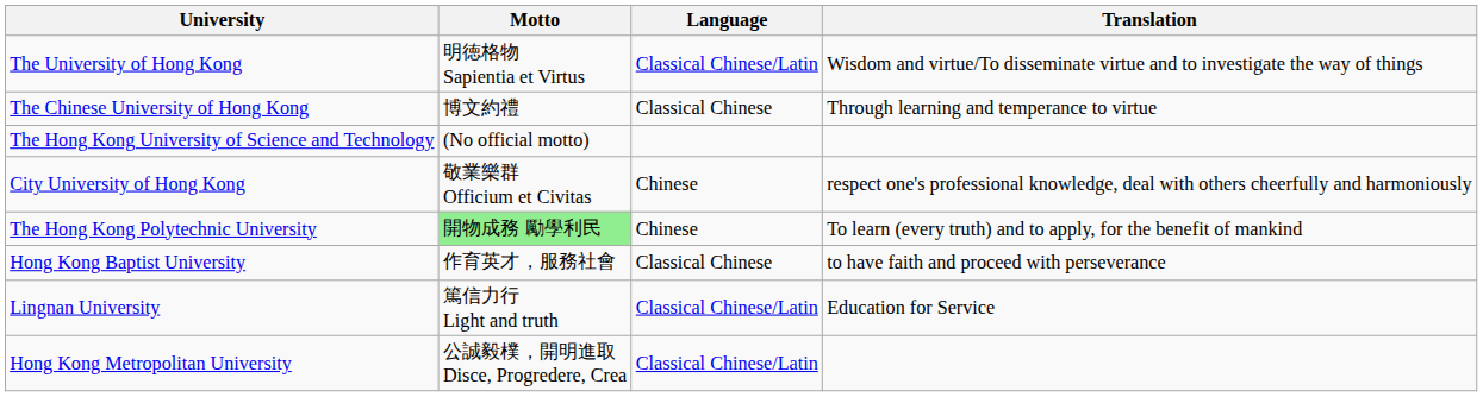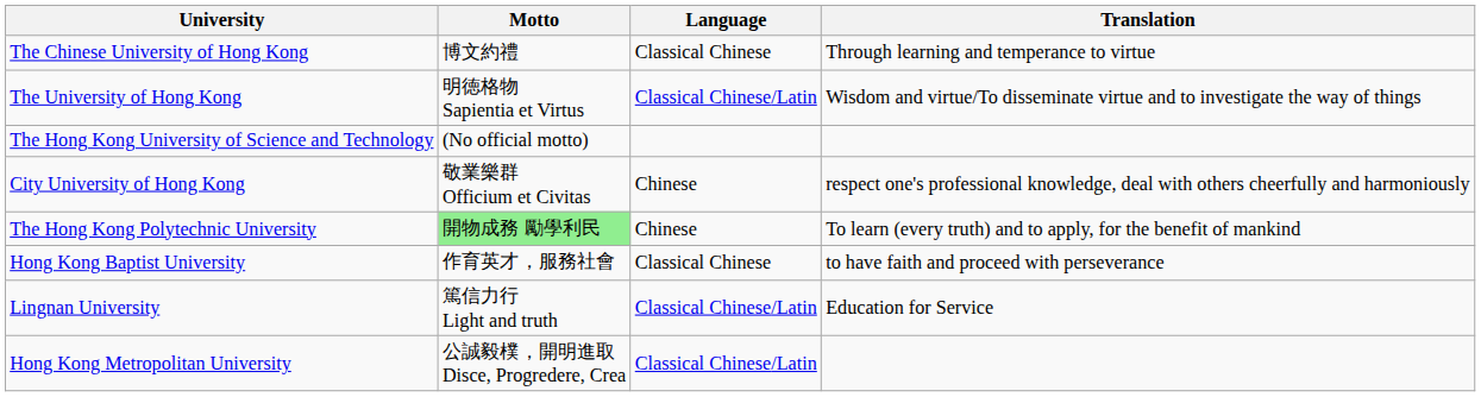rows swapped: The University of Hong Kong <-> The Chinese University of Hong Kong
